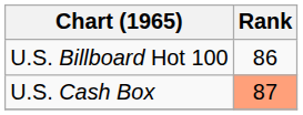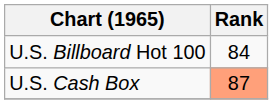U.S. Billboard Hot 100 | Rank: 86 -> 84
